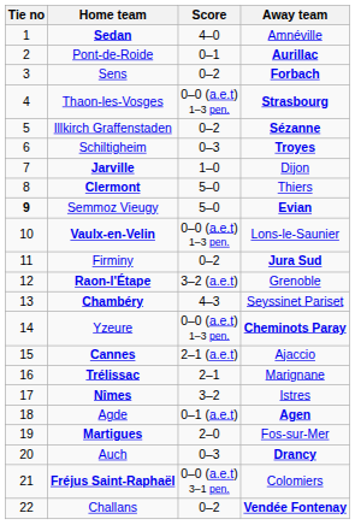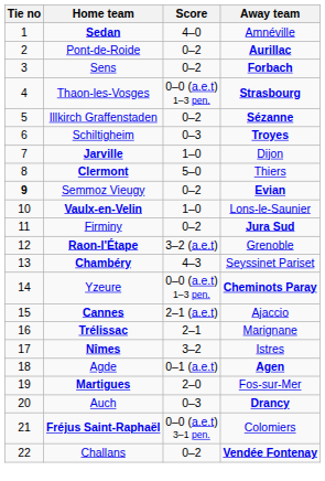Pont-de-Roide | Score: 0–1 -> 0–2
Semmoz Vieugy | Score: 5–0 -> 0–2
Vaulx-en-Velin | Score: 0–0 (a.e.t) 1–3 pen. -> 1–0
